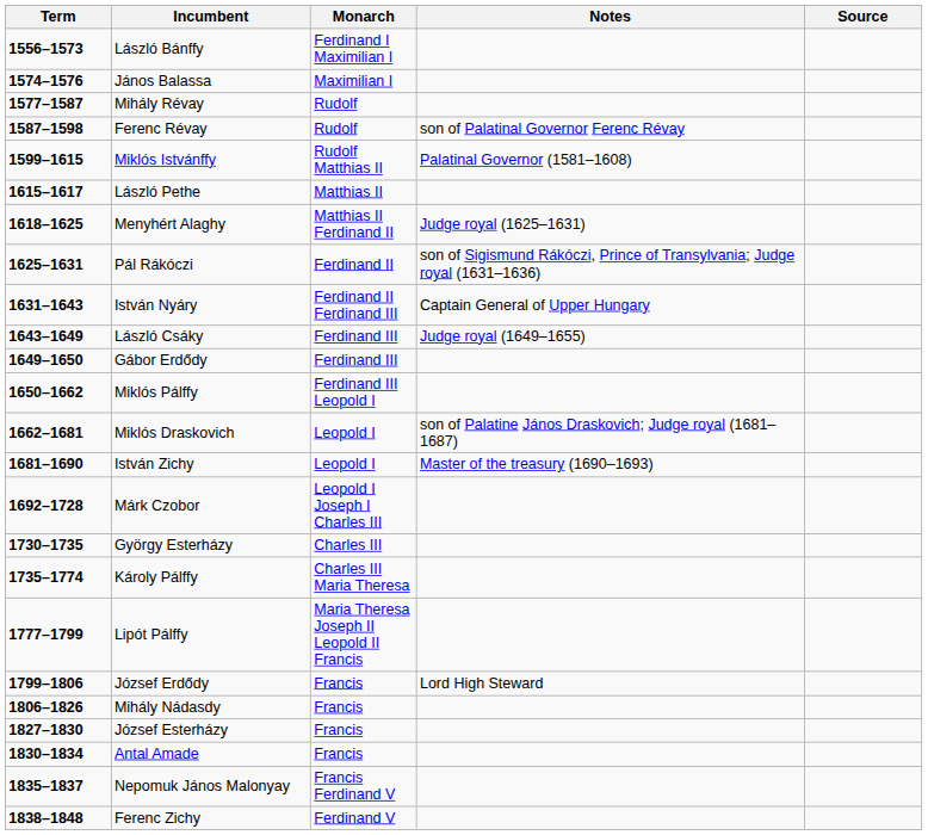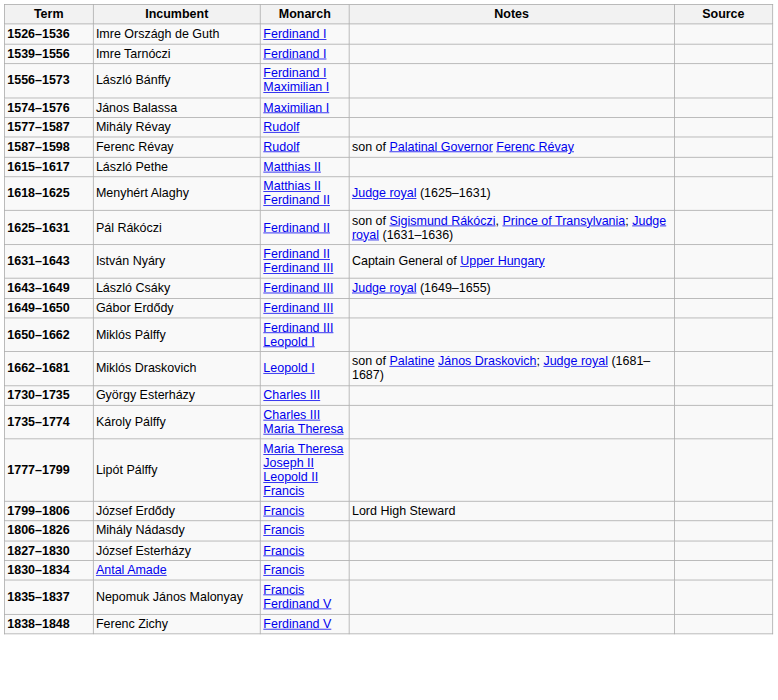+ row: 1526–1536 | Imre Országh de Guth | Ferdinand I
+ row: 1539–1556 | Imre Tarnóczi | Ferdinand I
- row: 1599–1615 | Miklós Istvánffy | Rudolf Matthias II | Palatinal Governor (1581–1608)
- row: 1681–1690 | István Zichy | Leopold I | Master of the treasury (1690–1693)
- row: 1692–1728 | Márk Czobor | Leopold I Joseph I Charles III
